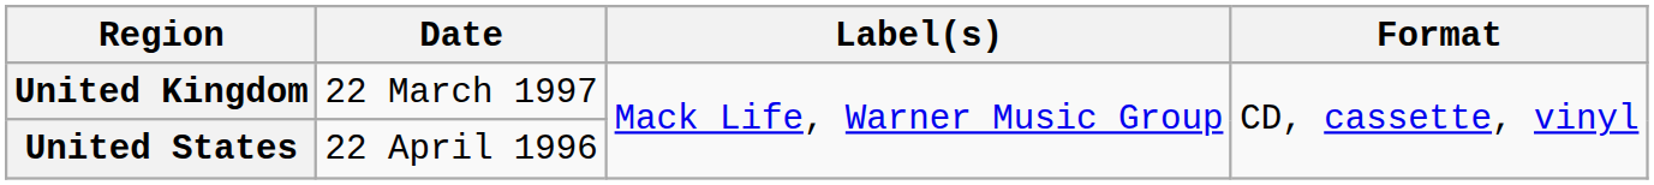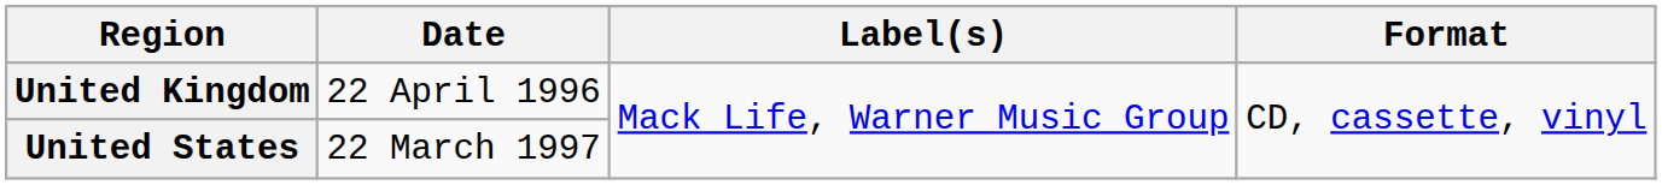United Kingdom | Date: 22 March 1997 -> 22 April 1996
United States | Date: 22 April 1996 -> 22 March 1997
